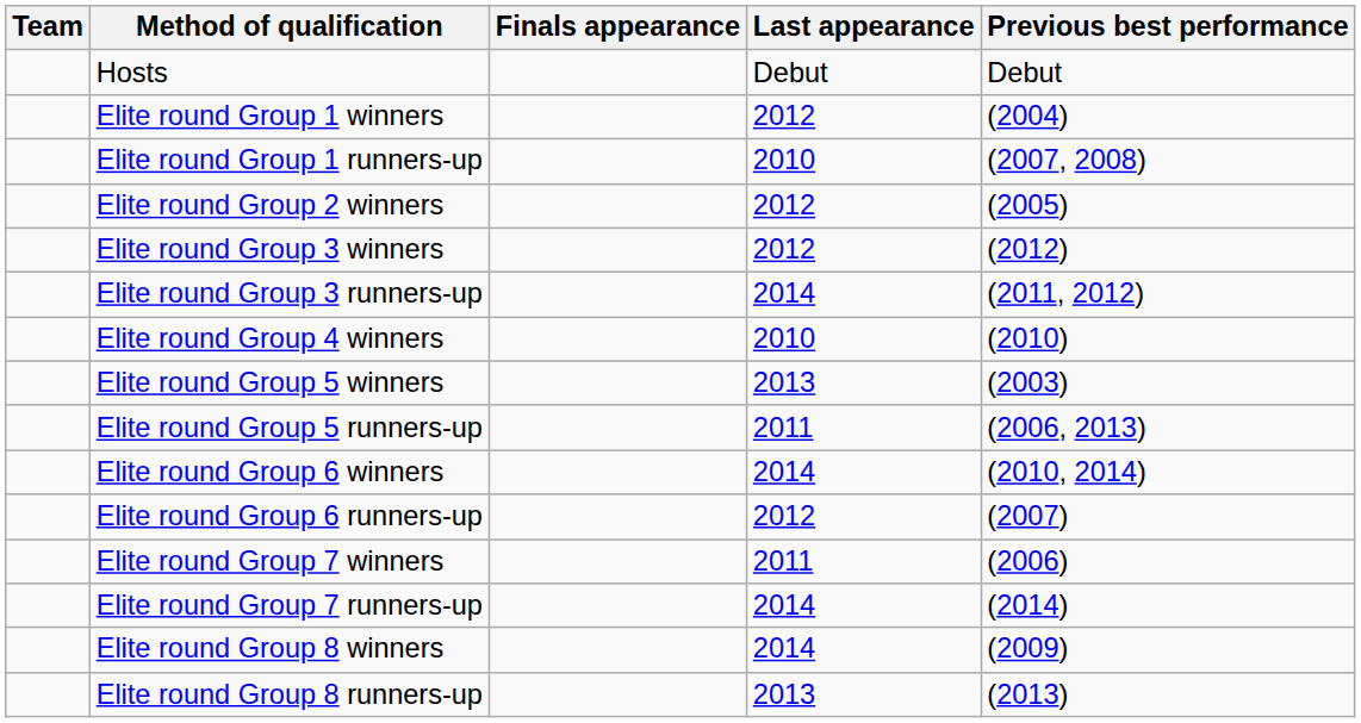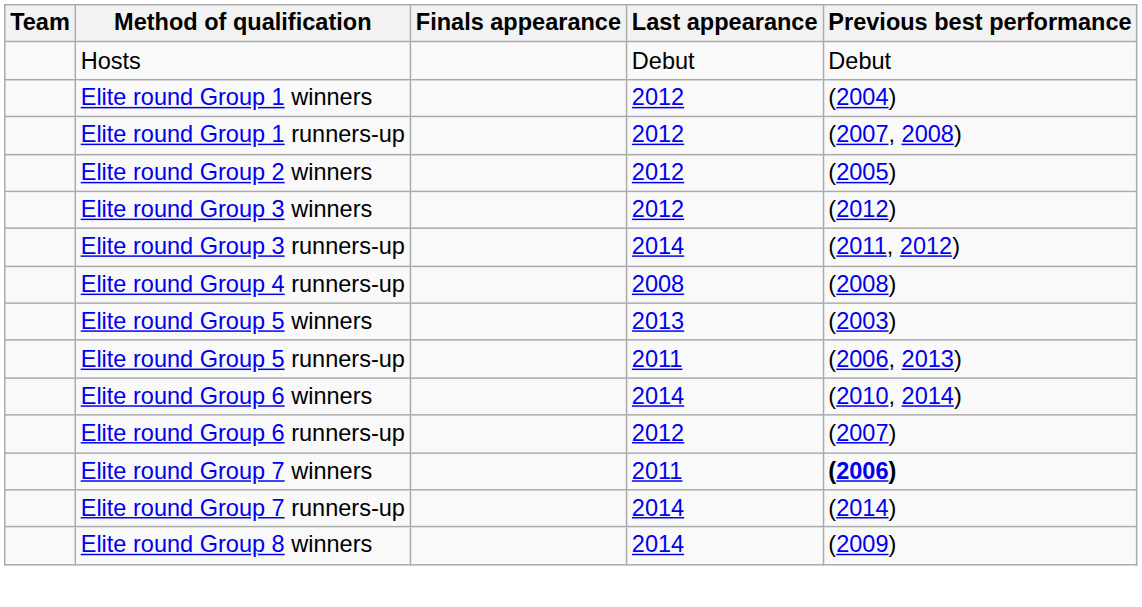Elite round Group 1 runners-up | Last appearance: 2010 -> 2012
- row: Elite round Group 4 winners | 2010 | (2010)
+ row: Elite round Group 4 runners-up | 2008 | (2008)
Elite round Group 7 winners | Previous best performance: normal -> bold
- row: Elite round Group 8 runners-up | 2013 | (2013)
